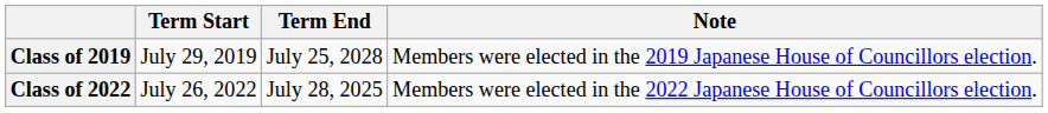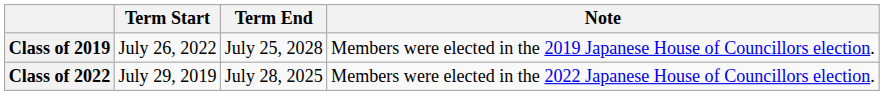Class of 2019 | Term Start: July 29, 2019 -> July 26, 2022
Class of 2022 | Term Start: July 26, 2022 -> July 29, 2019
